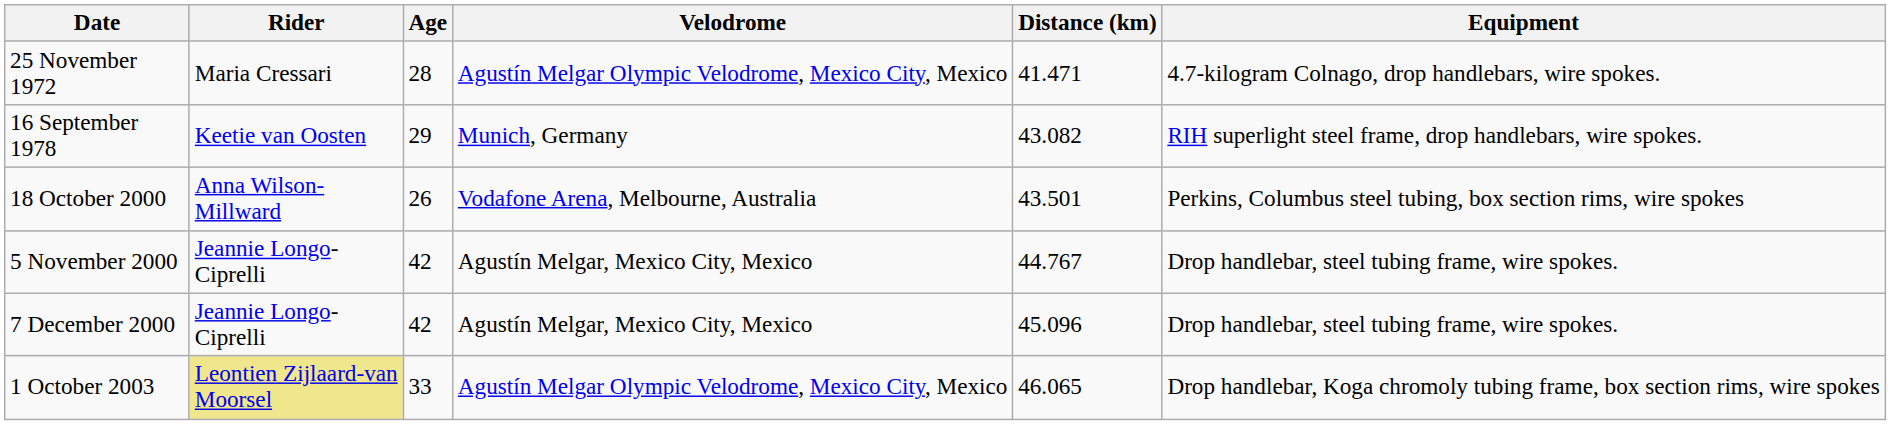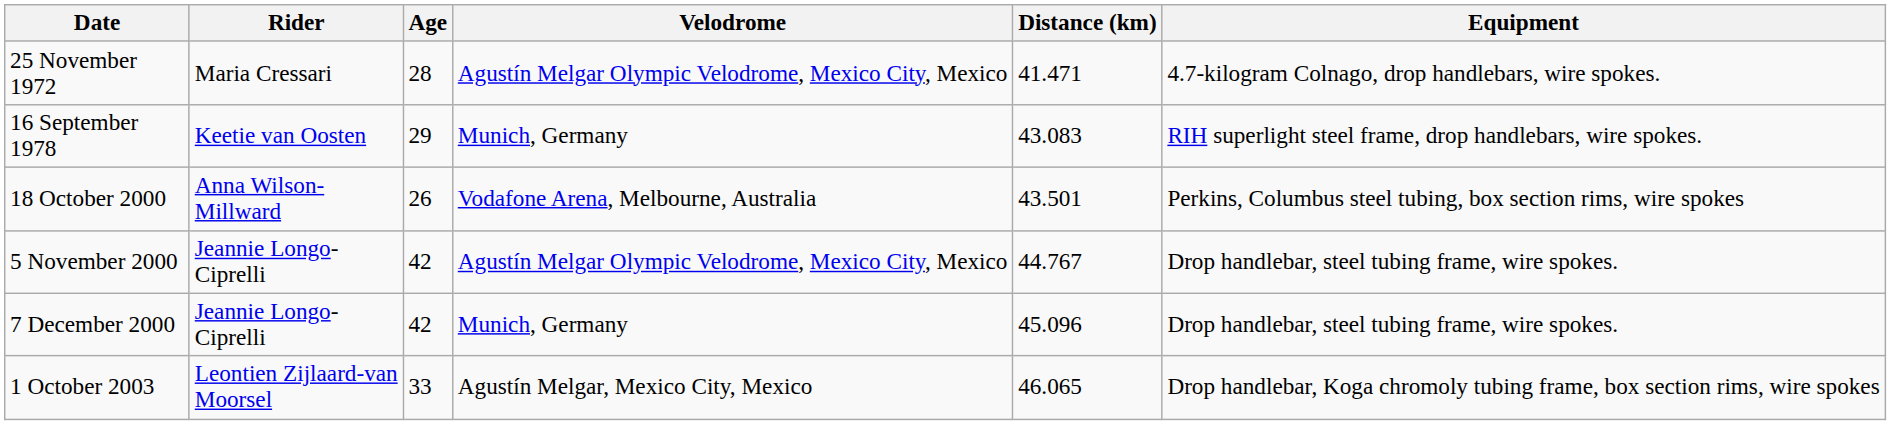16 September 1978 | Distance (km): 43.082 -> 43.083
5 November 2000 | Velodrome: Agustín Melgar, Mexico City, Mexico -> Agustín Melgar Olympic Velodrome, Mexico City, Mexico
7 December 2000 | Velodrome: Agustín Melgar, Mexico City, Mexico -> Munich, Germany
1 October 2003 | Rider: khaki background -> no background
1 October 2003 | Velodrome: Agustín Melgar Olympic Velodrome, Mexico City, Mexico -> Agustín Melgar, Mexico City, Mexico
